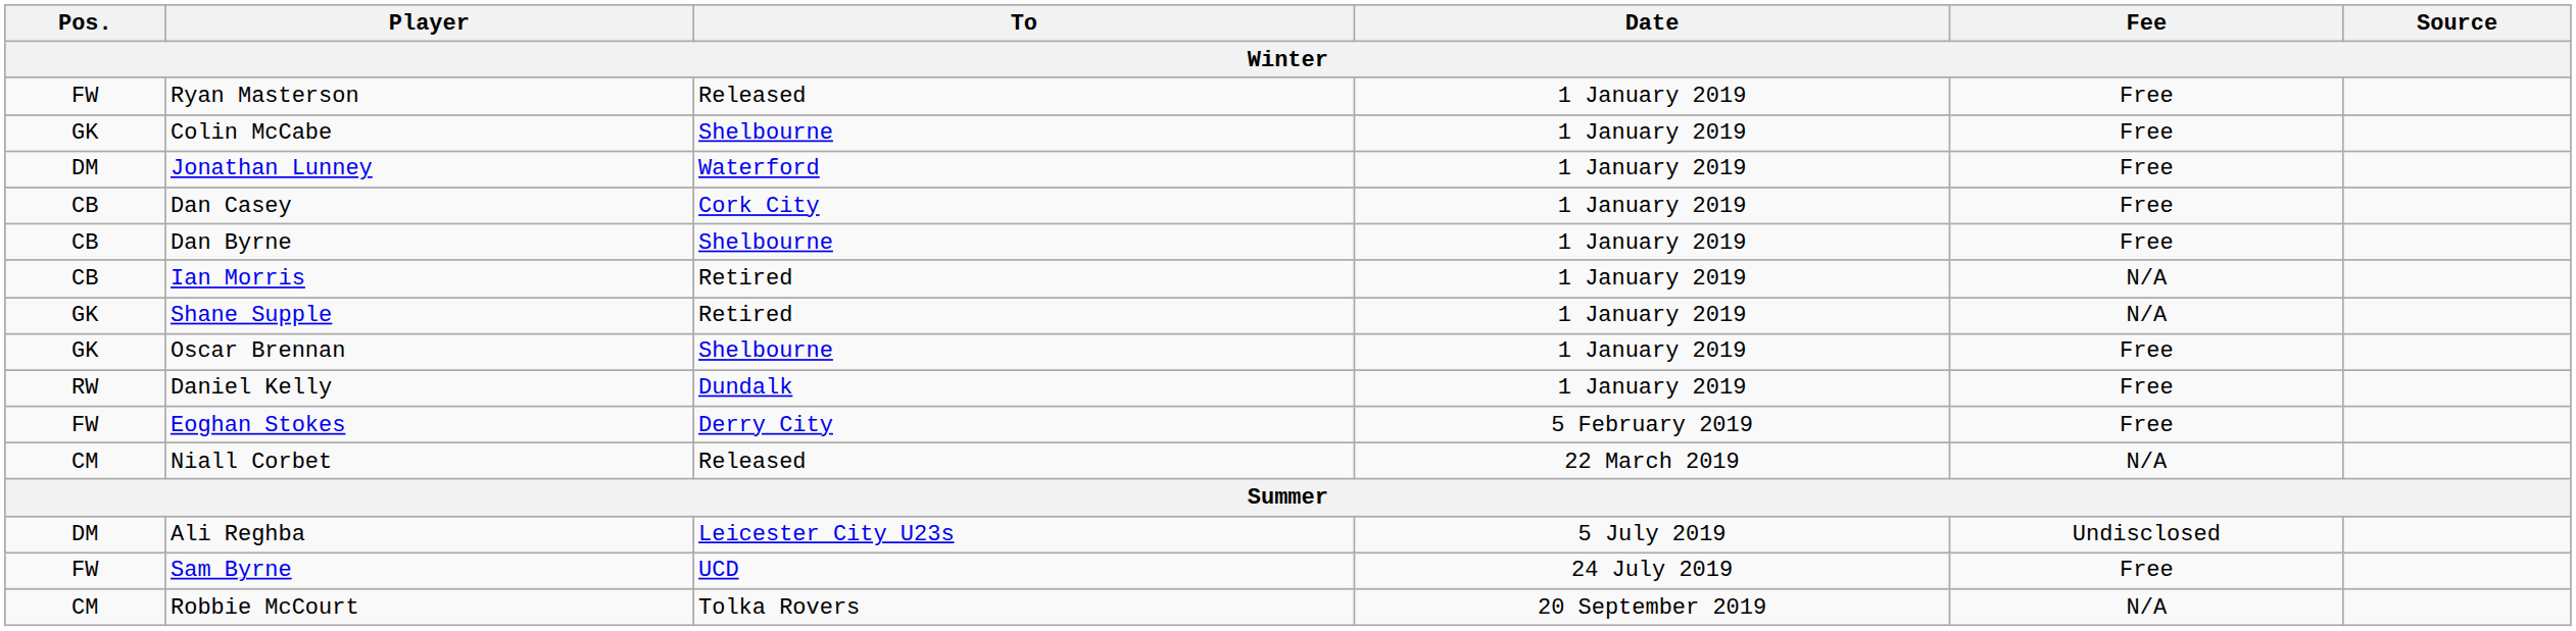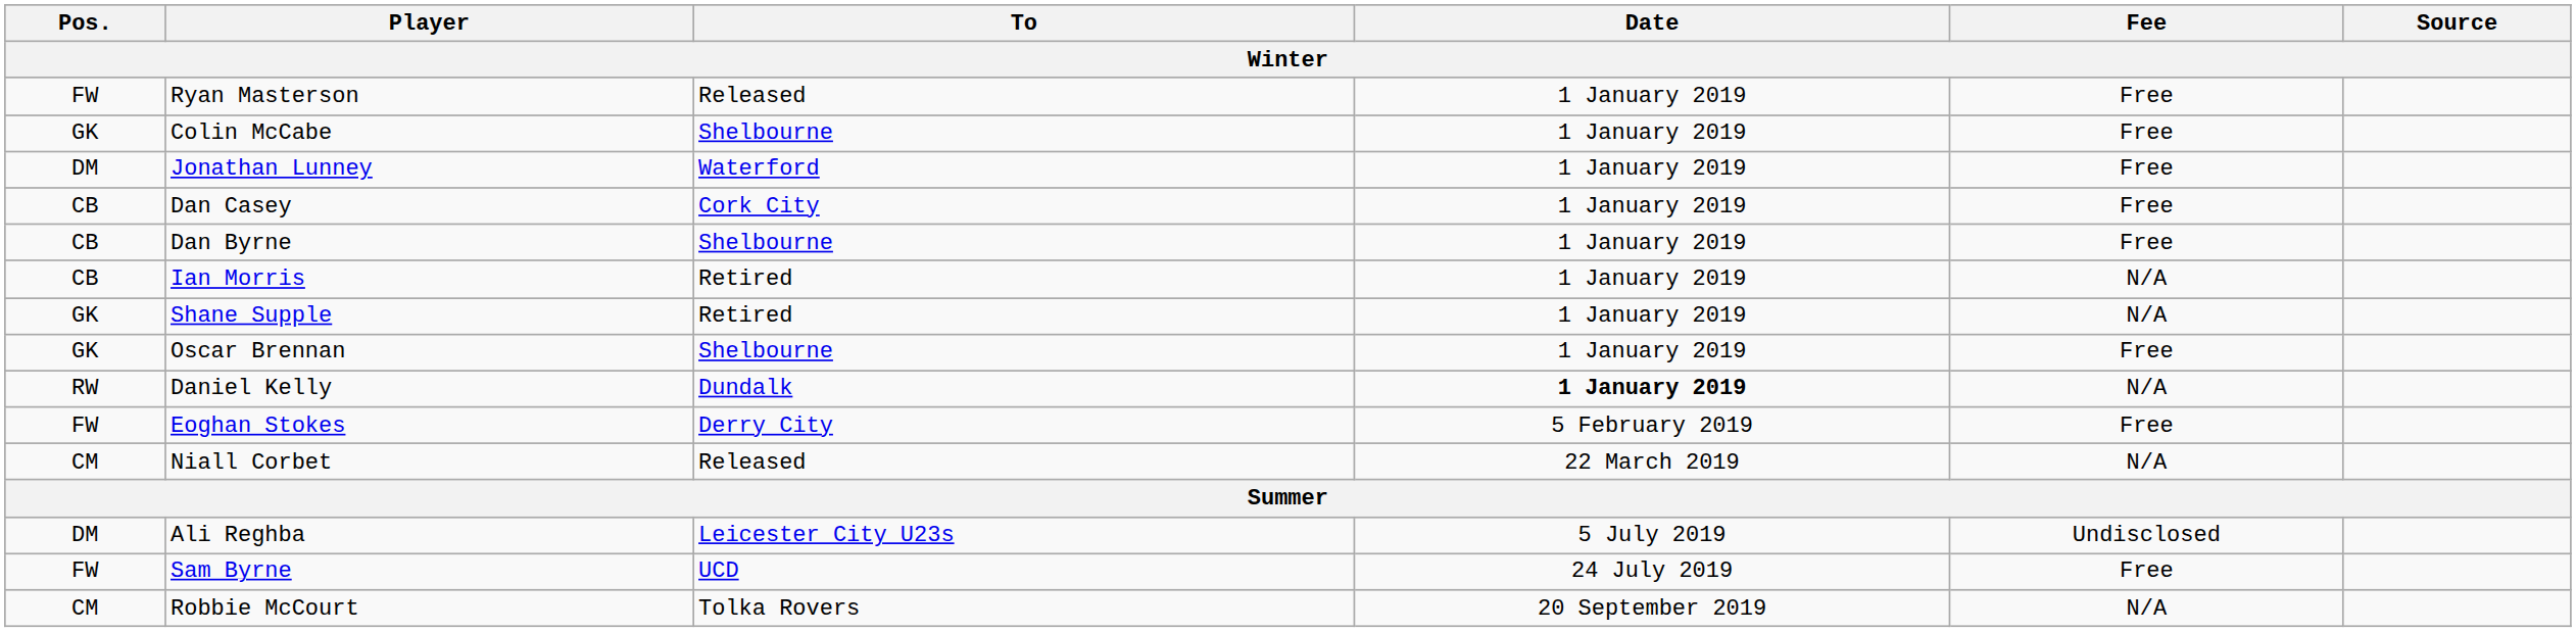Daniel Kelly | Date: normal -> bold
Daniel Kelly | Fee: Free -> N/A
